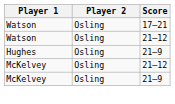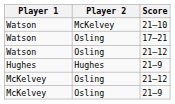+ row: Watson | McKelvey | 21–10
Hughes / 21–9 | Player 2: Osling -> Hughes
